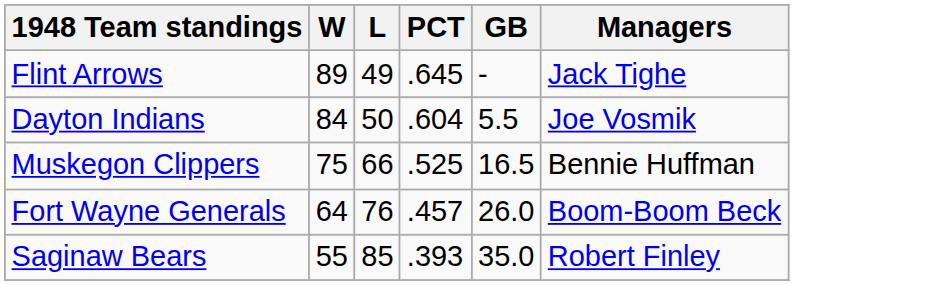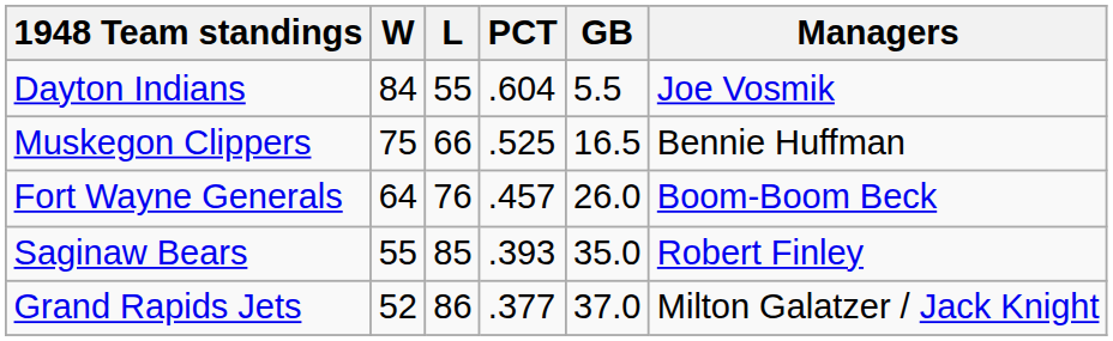- row: Flint Arrows | 89 | 49 | .645 | - | Jack Tighe
Dayton Indians | L: 50 -> 55
+ row: Grand Rapids Jets | 52 | 86 | .377 | 37.0 | Milton Galatzer / Jack Knight
